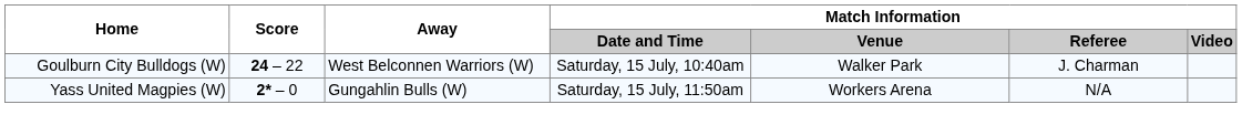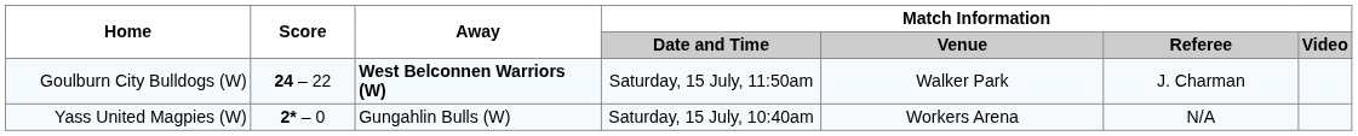Goulburn City Bulldogs (W) | Away: normal -> bold
Goulburn City Bulldogs (W) | Match Information / Date and Time: Saturday, 15 July, 10:40am -> Saturday, 15 July, 11:50am
Yass United Magpies (W) | Match Information / Date and Time: Saturday, 15 July, 11:50am -> Saturday, 15 July, 10:40am
